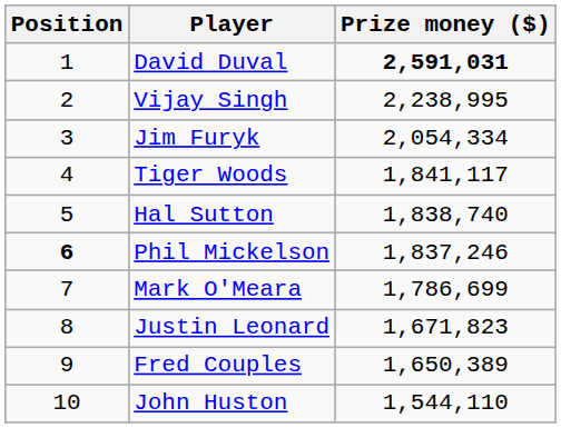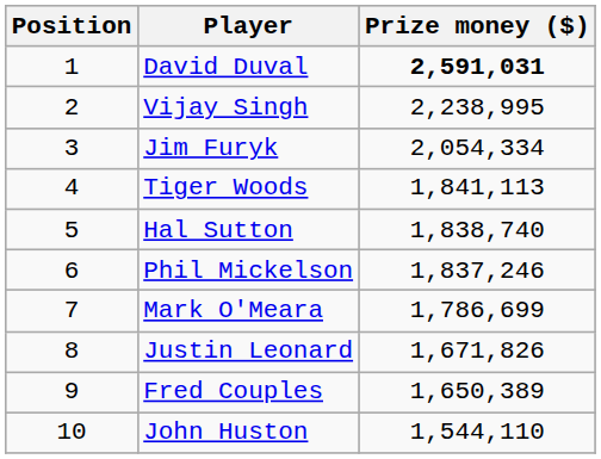Tiger Woods | Prize money ($): 1,841,117 -> 1,841,113
Phil Mickelson | Position: bold -> normal
Justin Leonard | Prize money ($): 1,671,823 -> 1,671,826
